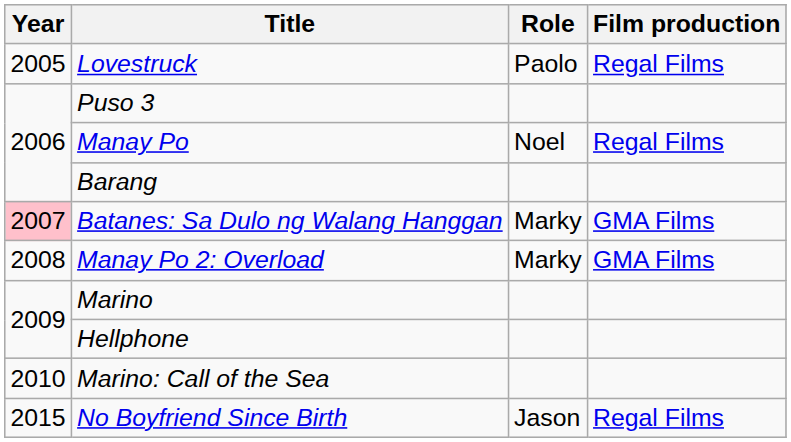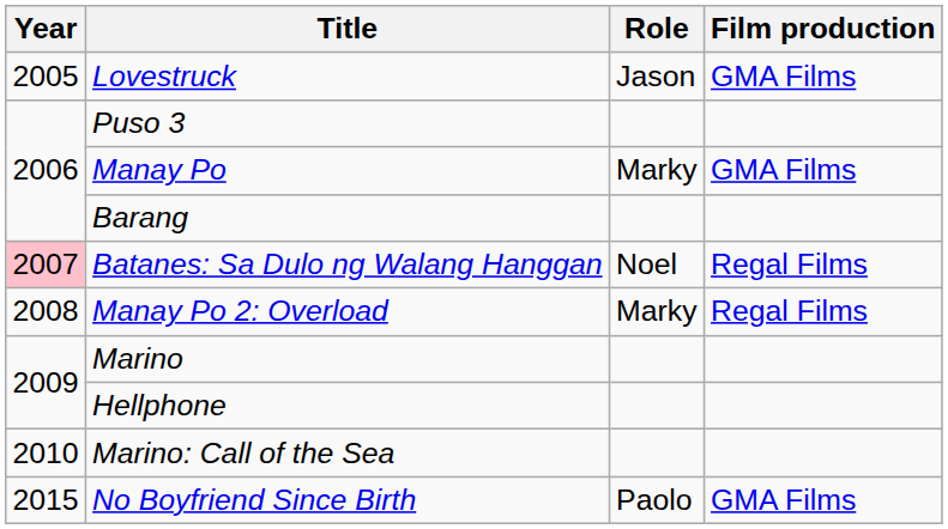Lovestruck | Role: Paolo -> Jason
Lovestruck | Film production: Regal Films -> GMA Films
Manay Po | Role: Noel -> Marky
Manay Po | Film production: Regal Films -> GMA Films
Batanes: Sa Dulo ng Walang Hanggan | Role: Marky -> Noel
Batanes: Sa Dulo ng Walang Hanggan | Film production: GMA Films -> Regal Films
Manay Po 2: Overload | Film production: GMA Films -> Regal Films
No Boyfriend Since Birth | Role: Jason -> Paolo
No Boyfriend Since Birth | Film production: Regal Films -> GMA Films
